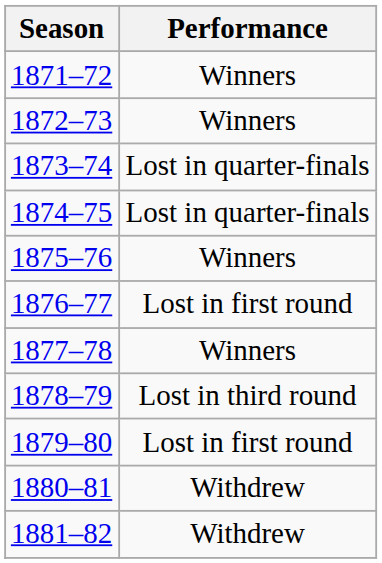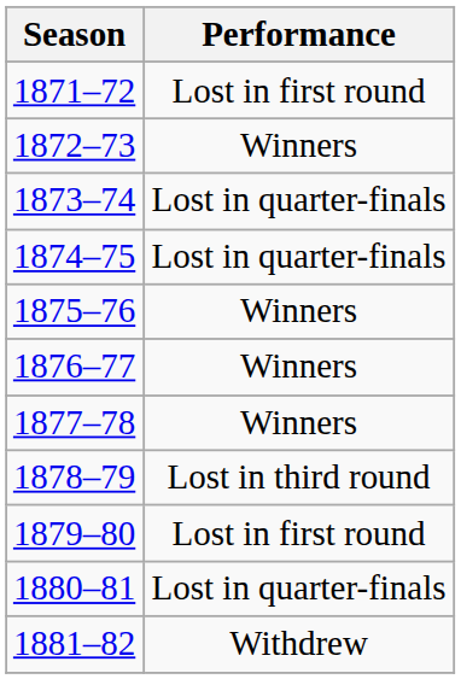1871–72 | Performance: Winners -> Lost in first round
1876–77 | Performance: Lost in first round -> Winners
1880–81 | Performance: Withdrew -> Lost in quarter-finals
